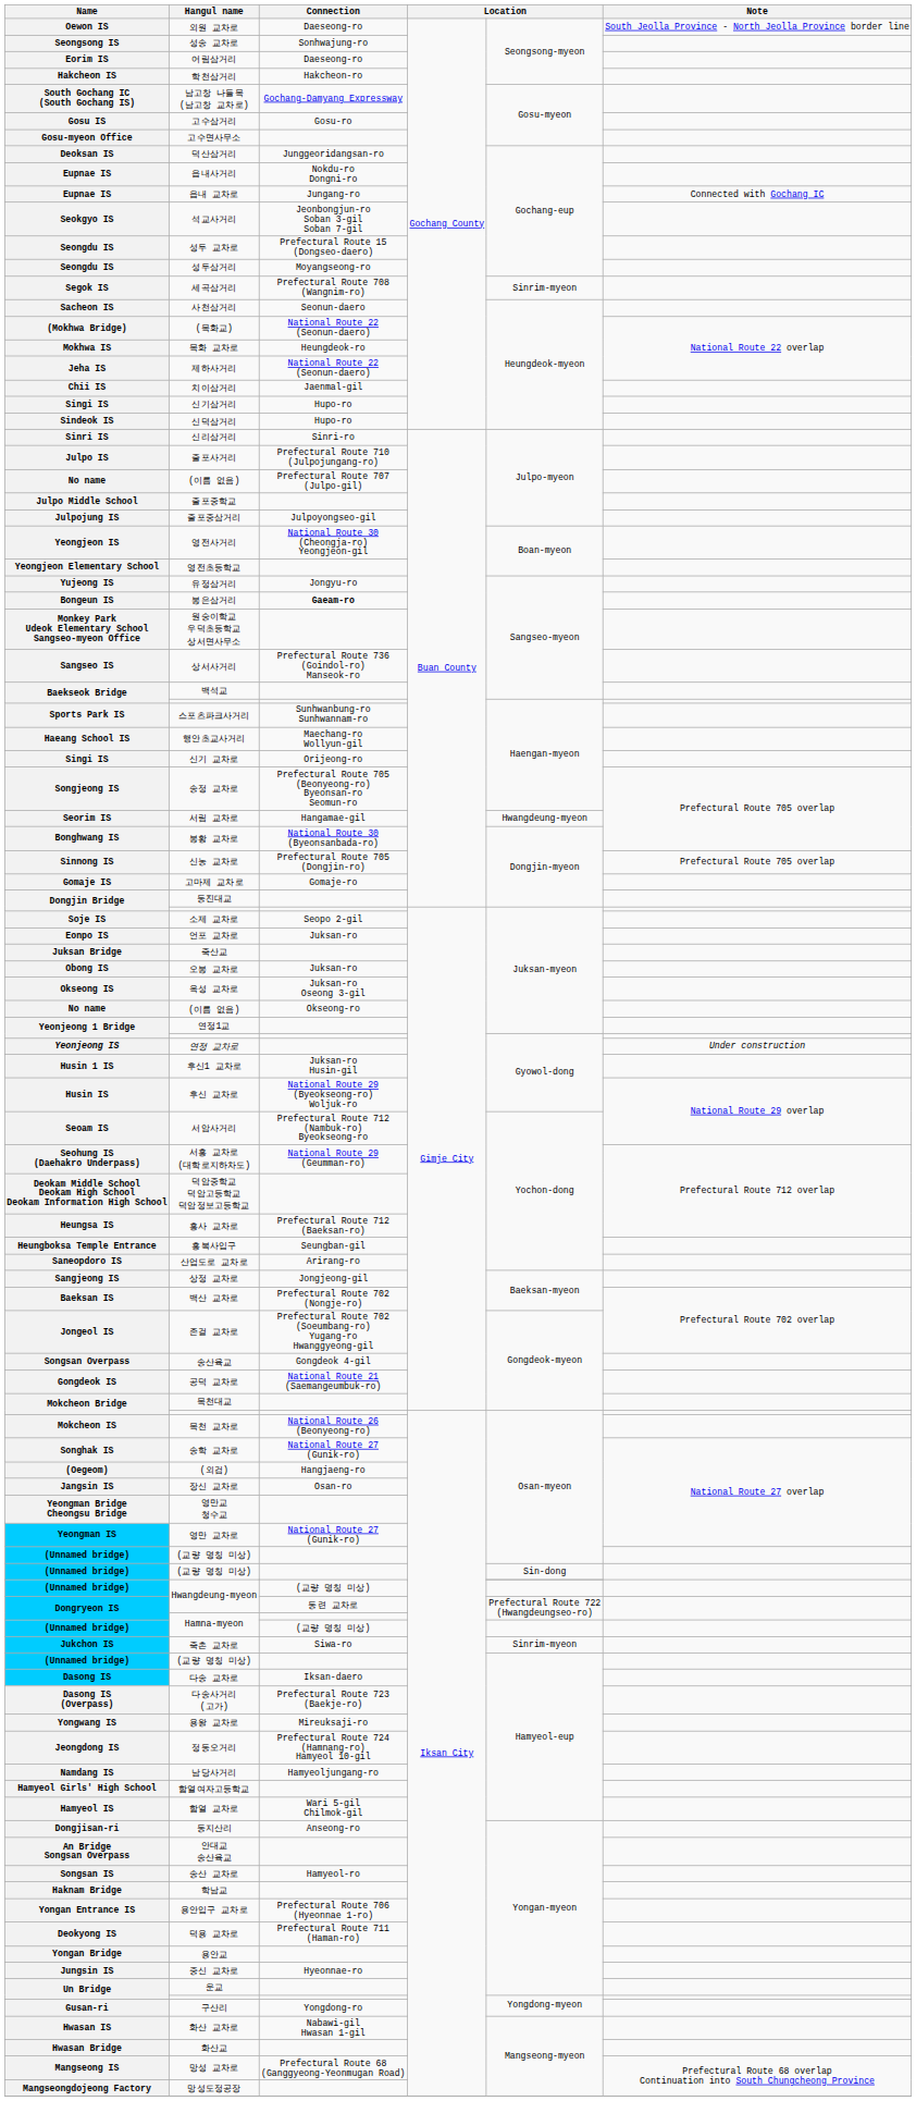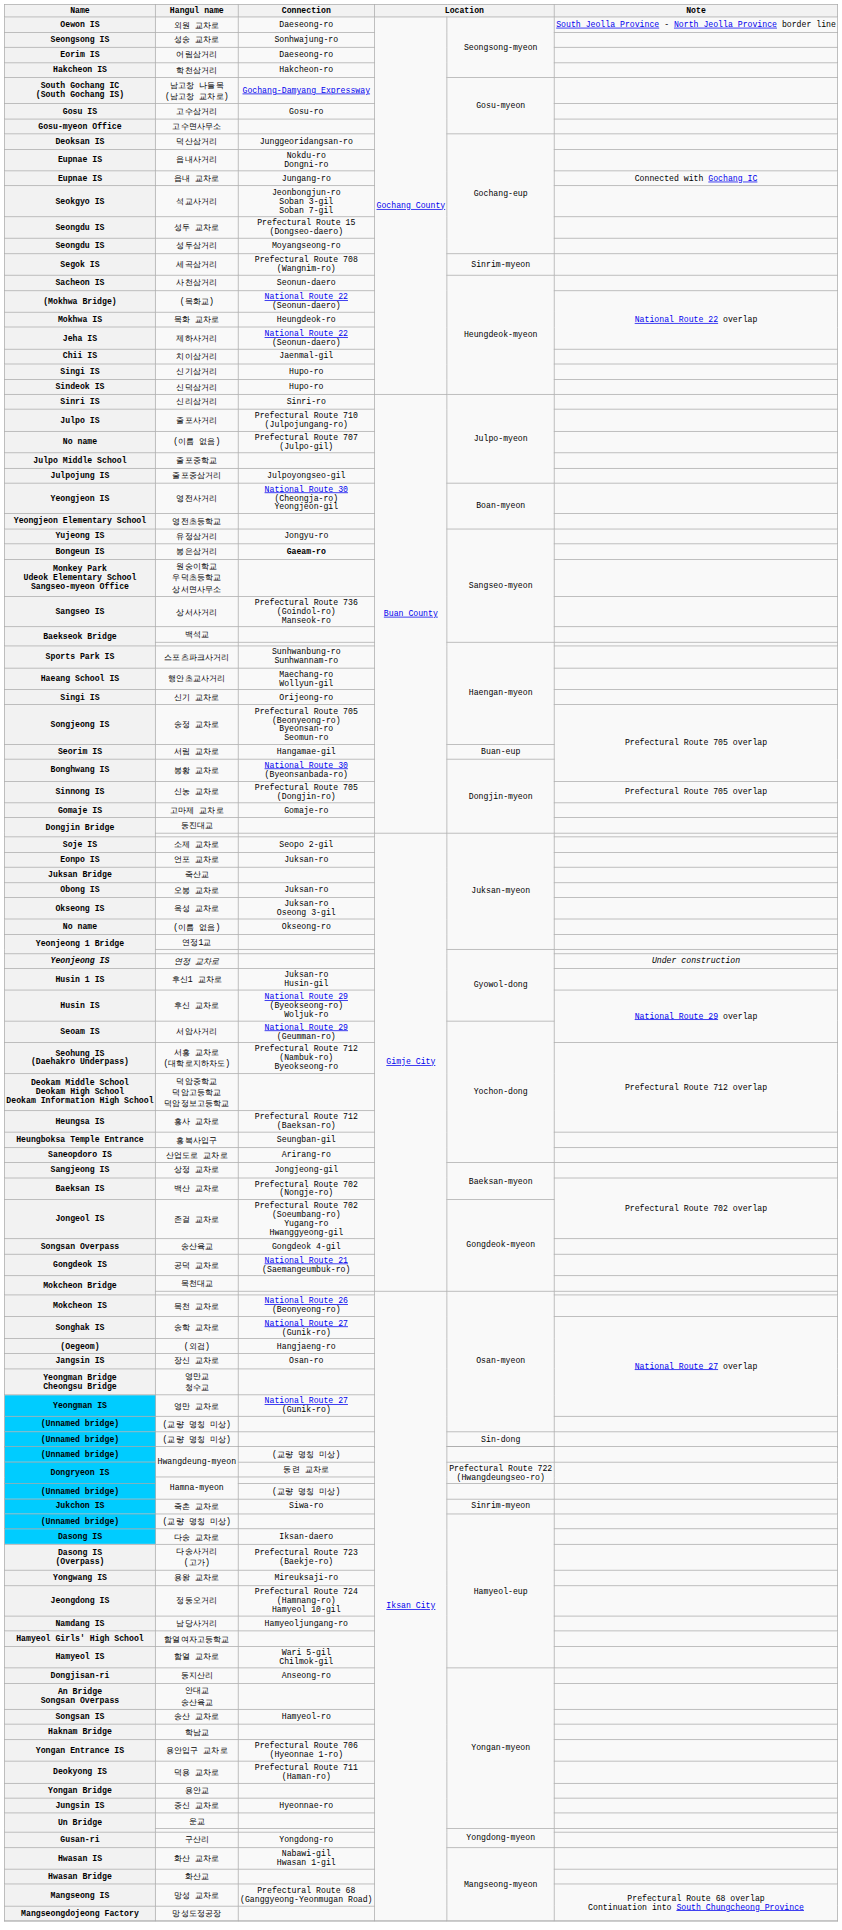서림 교차로 | column 5: Hwangdeung-myeon -> Buan-eup
서암사거리 | Connection: Prefectural Route 712 (Nambuk-ro) Byeokseong-ro -> National Route 29 (Geumman-ro)
서흥 교차로 (대학로지하차도) | Connection: National Route 29 (Geumman-ro) -> Prefectural Route 712 (Nambuk-ro) Byeokseong-ro
